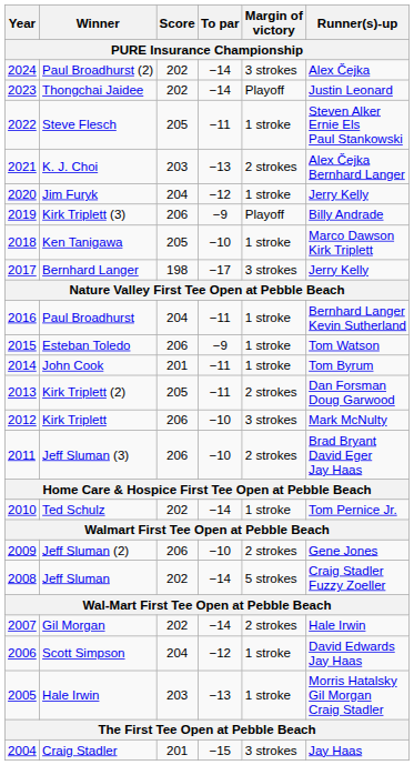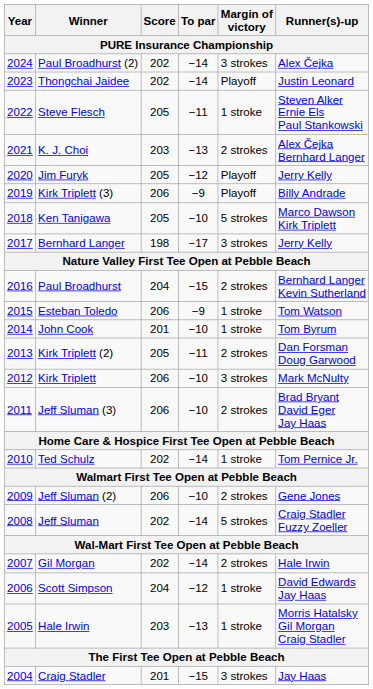Jim Furyk | Score: 204 -> 205
Jim Furyk | Margin of victory: 1 stroke -> Playoff
Ken Tanigawa | Margin of victory: 1 stroke -> 5 strokes
Paul Broadhurst | To par: −11 -> −15
Paul Broadhurst | Margin of victory: 1 stroke -> 2 strokes
John Cook | To par: −11 -> −10
